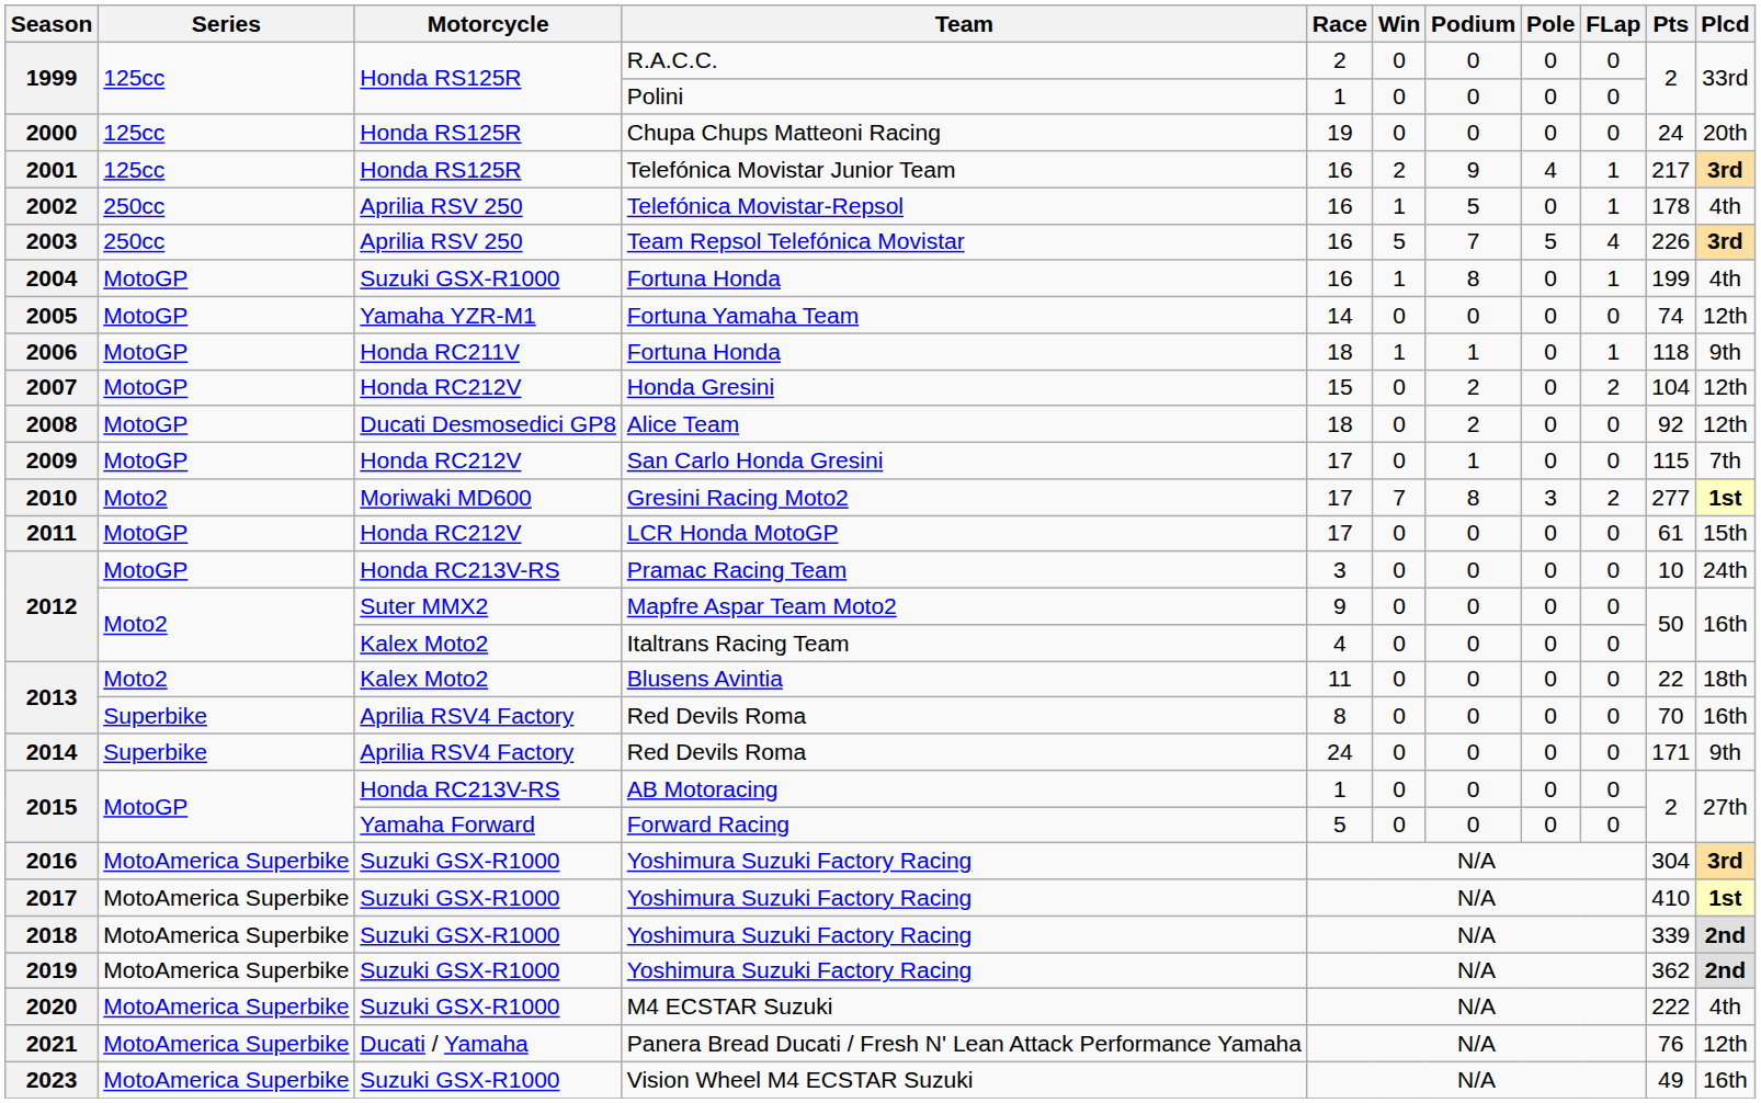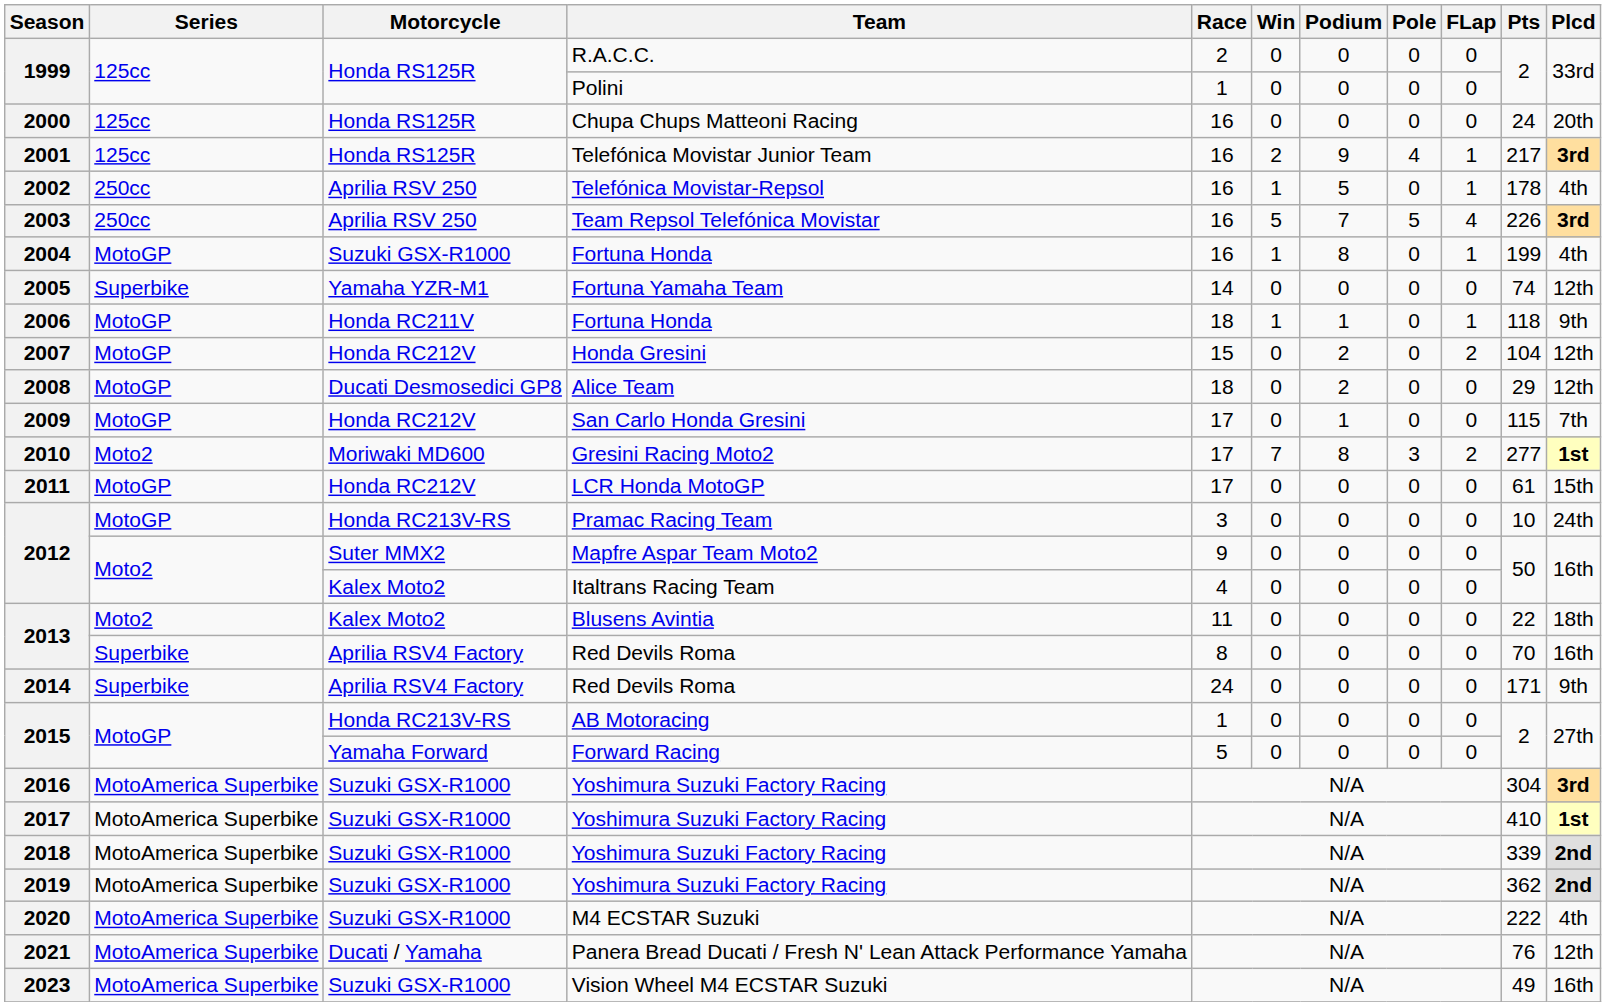2000 | Race: 19 -> 16
2005 | Series: MotoGP -> Superbike
2008 | Pts: 92 -> 29
